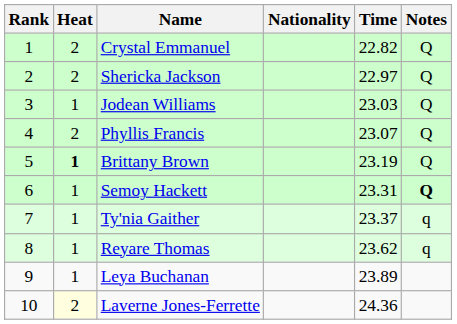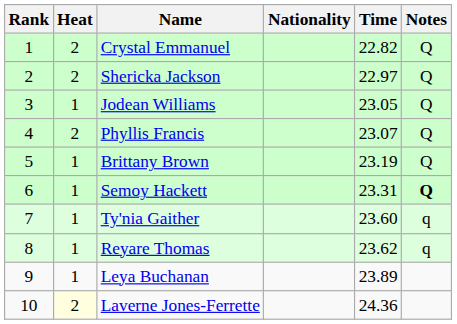Jodean Williams | Time: 23.03 -> 23.05
Brittany Brown | Heat: bold -> normal
Ty'nia Gaither | Time: 23.37 -> 23.60
